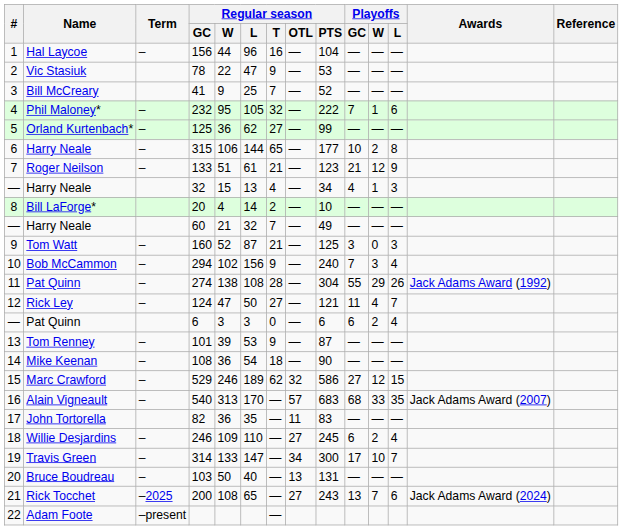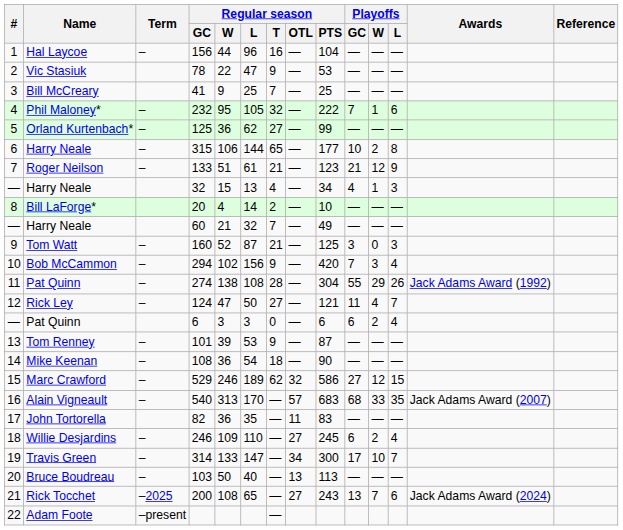41 | Regular season / PTS: 52 -> 25
294 | Regular season / PTS: 240 -> 420
103 | Regular season / PTS: 131 -> 113
